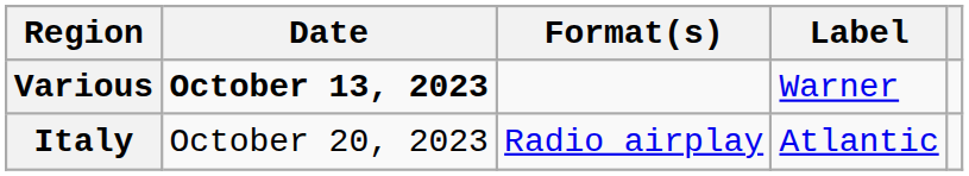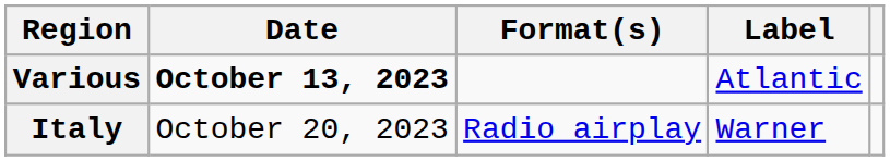Various | Label: Warner -> Atlantic
Italy | Label: Atlantic -> Warner
